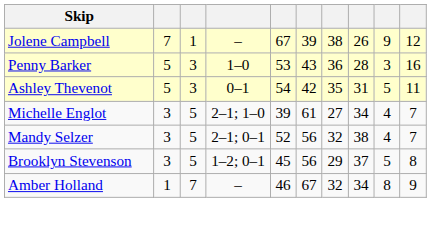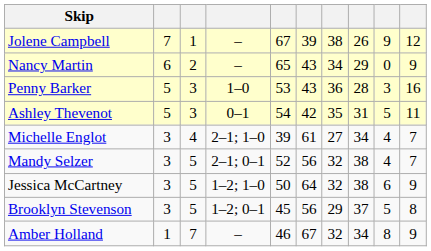+ row: Nancy Martin | 6 | 2 | – | 65 | 43 | 34 | 29 | 0 | 9
Michelle Englot | column 3: 5 -> 4
+ row: Jessica McCartney | 3 | 5 | 1–2; 1–0 | 50 | 64 | 32 | 38 | 6 | 9
